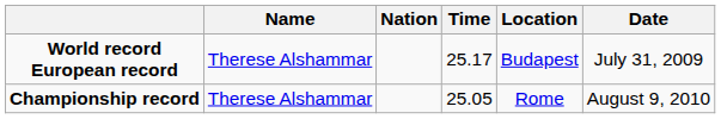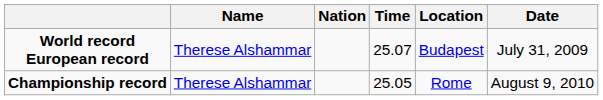World record European record | Time: 25.17 -> 25.07
